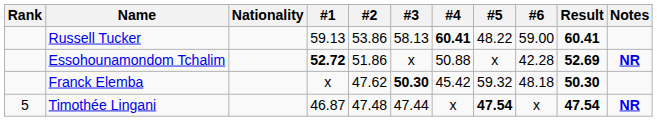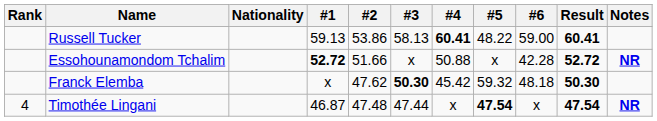Essohounamondom Tchalim | #2: 51.86 -> 51.66
Essohounamondom Tchalim | Result: 52.69 -> 52.72
Timothée Lingani | Rank: 5 -> 4
